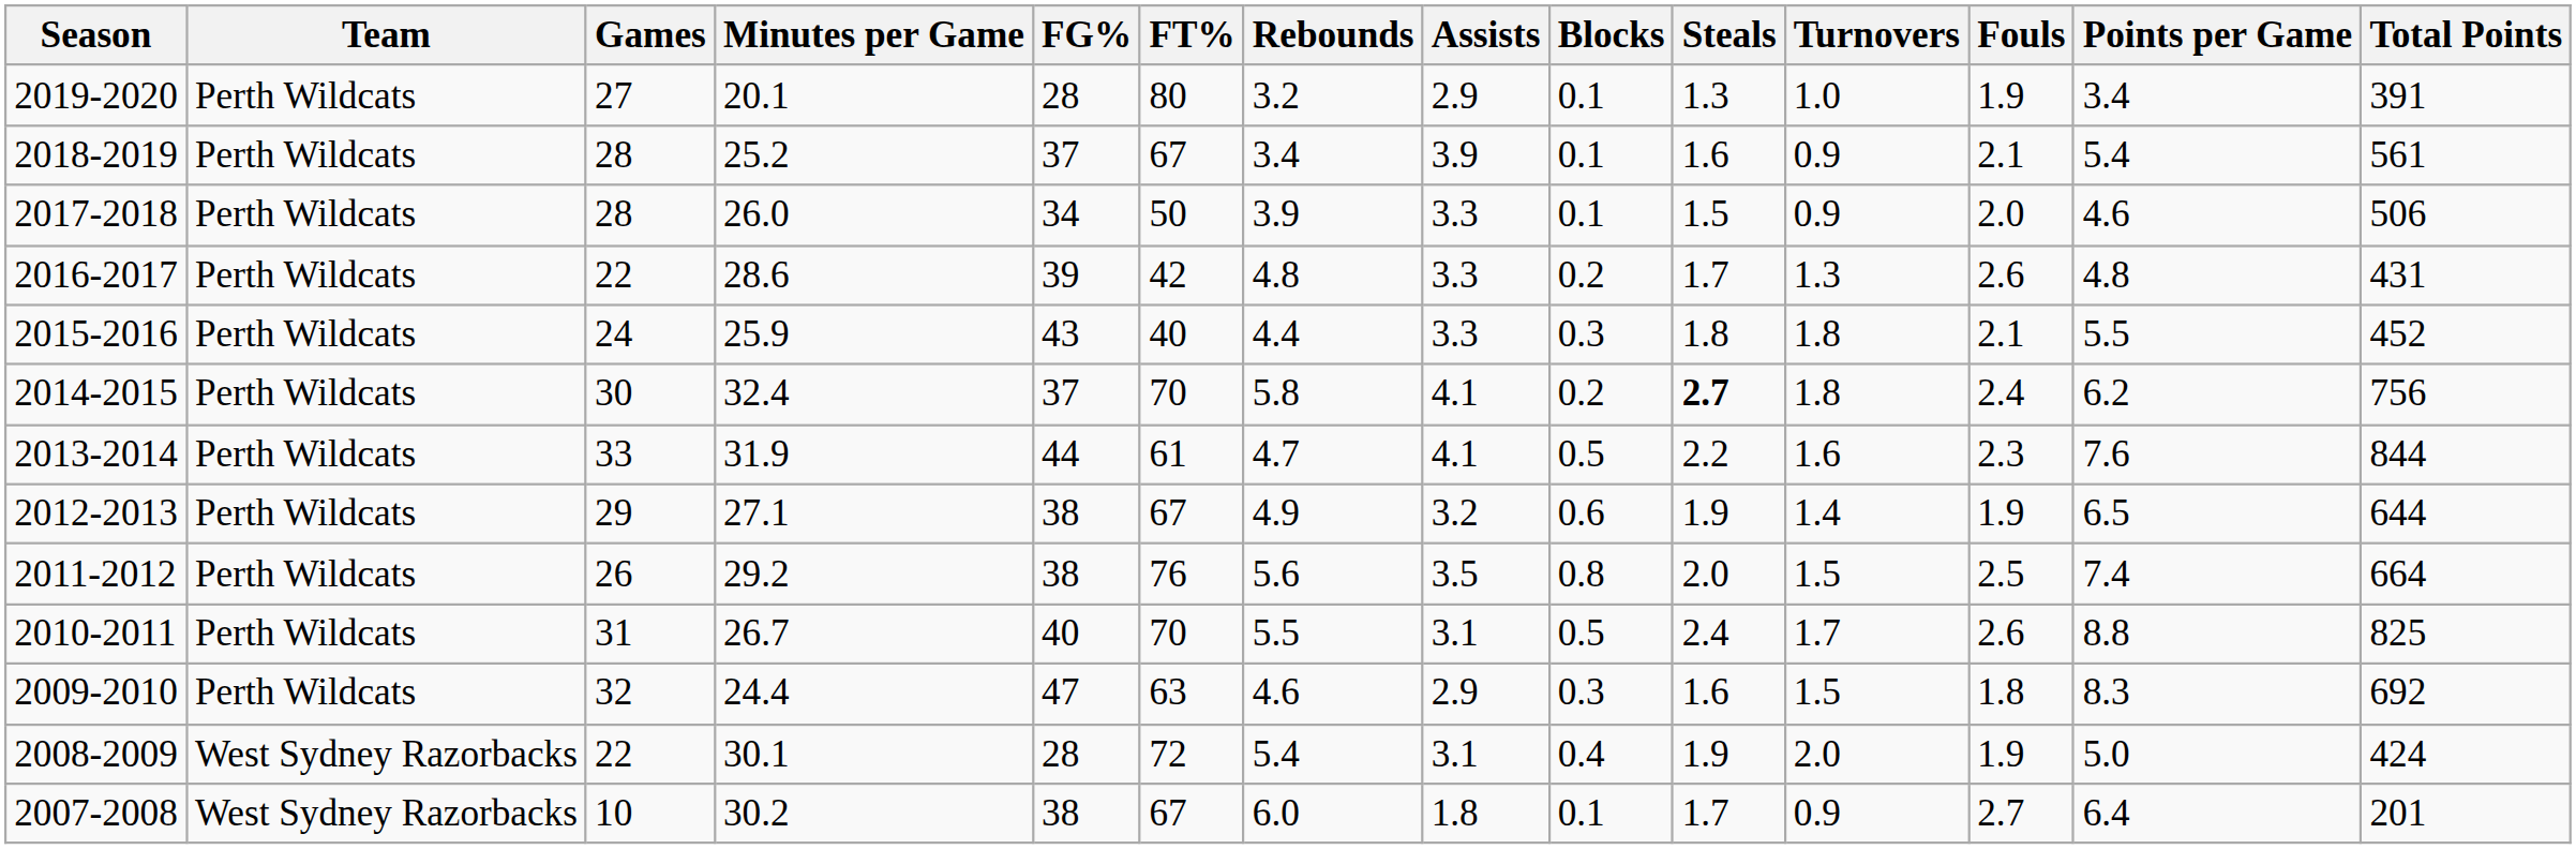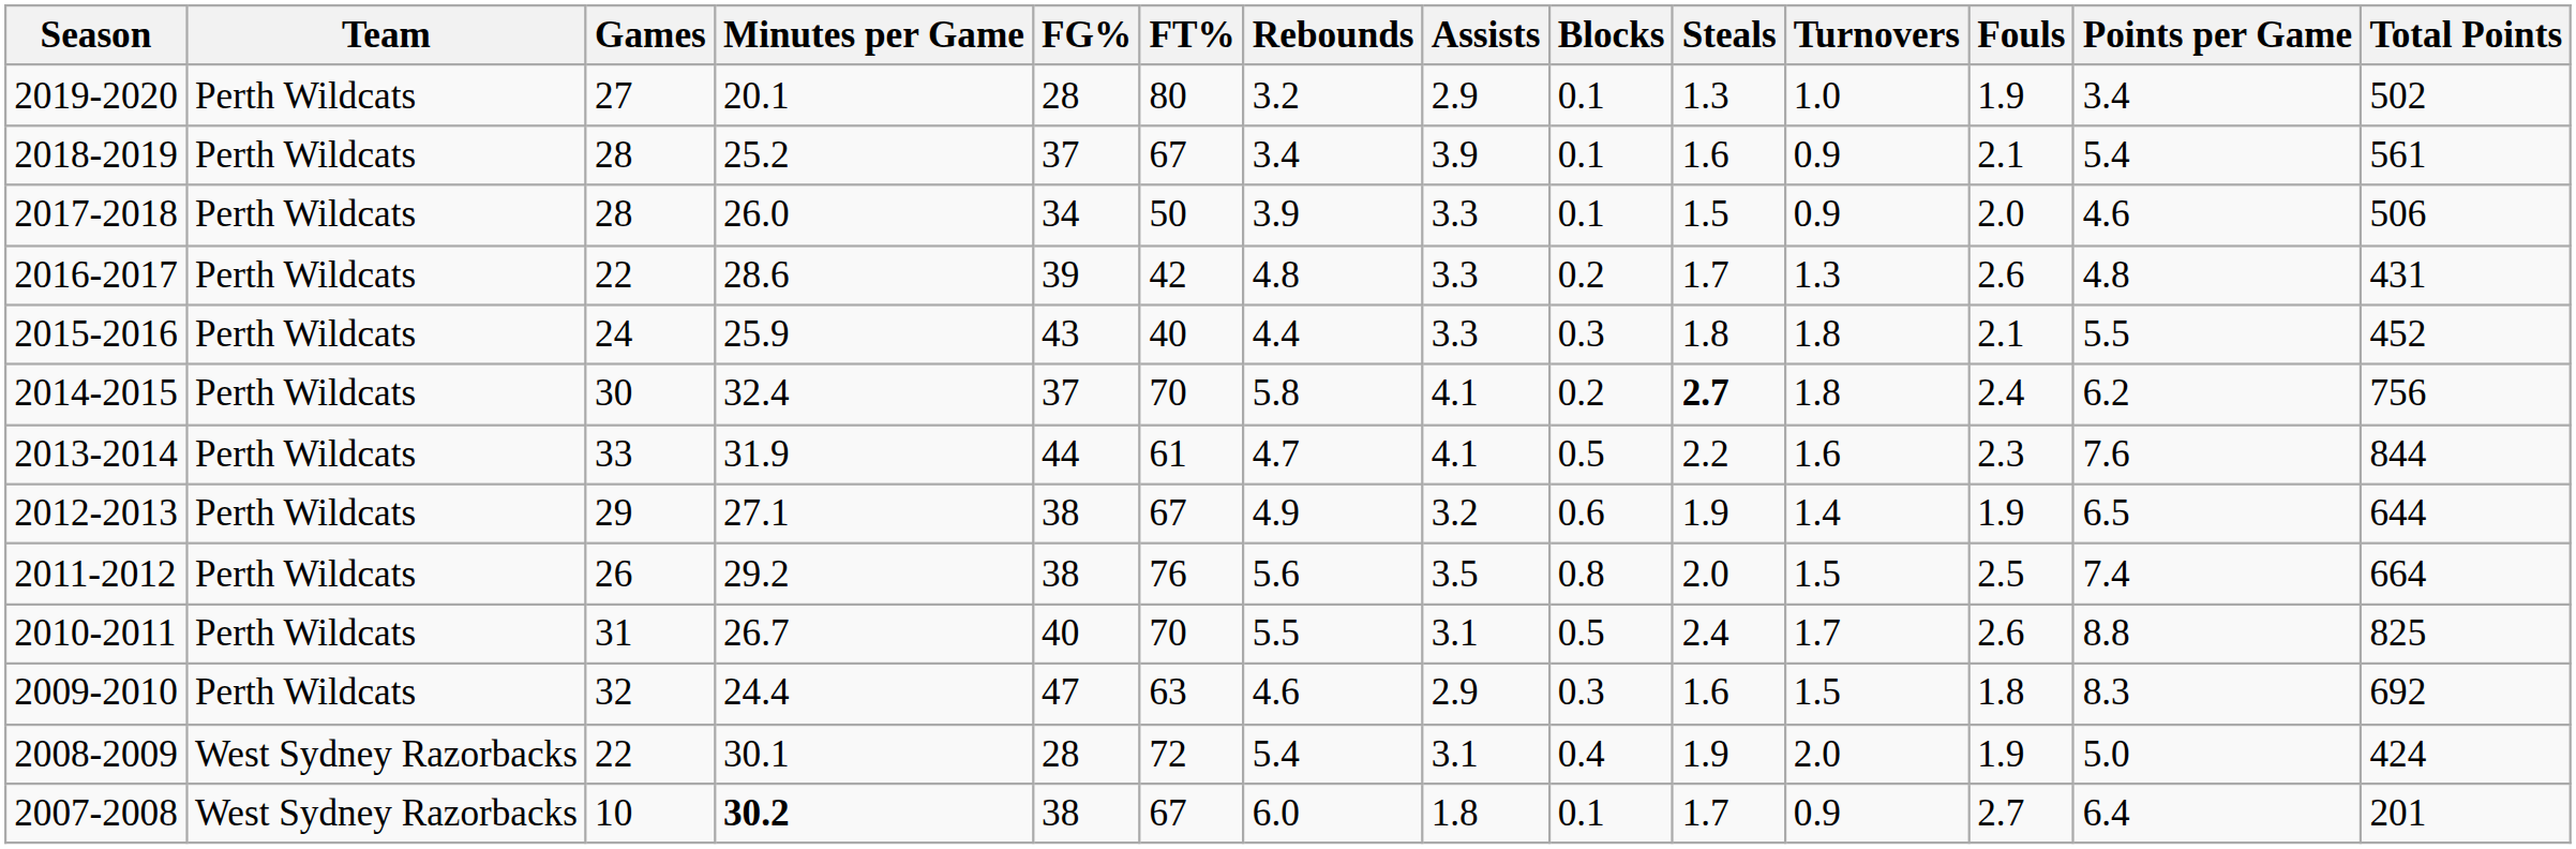2019-2020 | Total Points: 391 -> 502
2007-2008 | Minutes per Game: normal -> bold
